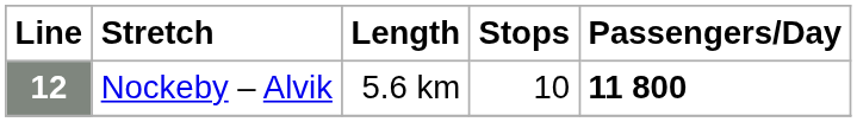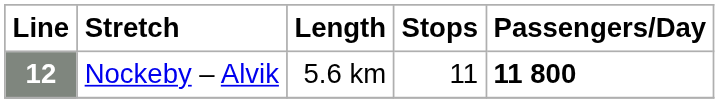12 | Stops: 10 -> 11
